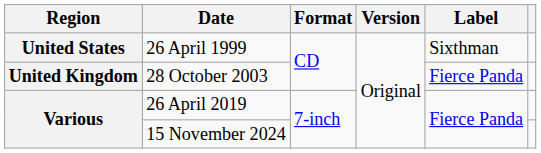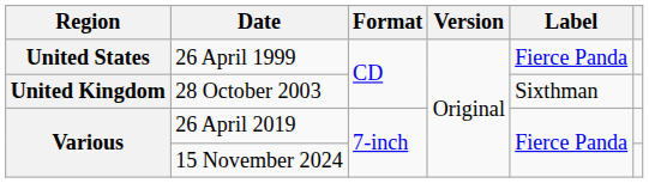26 April 1999 | Label: Sixthman -> Fierce Panda
28 October 2003 | Label: Fierce Panda -> Sixthman
